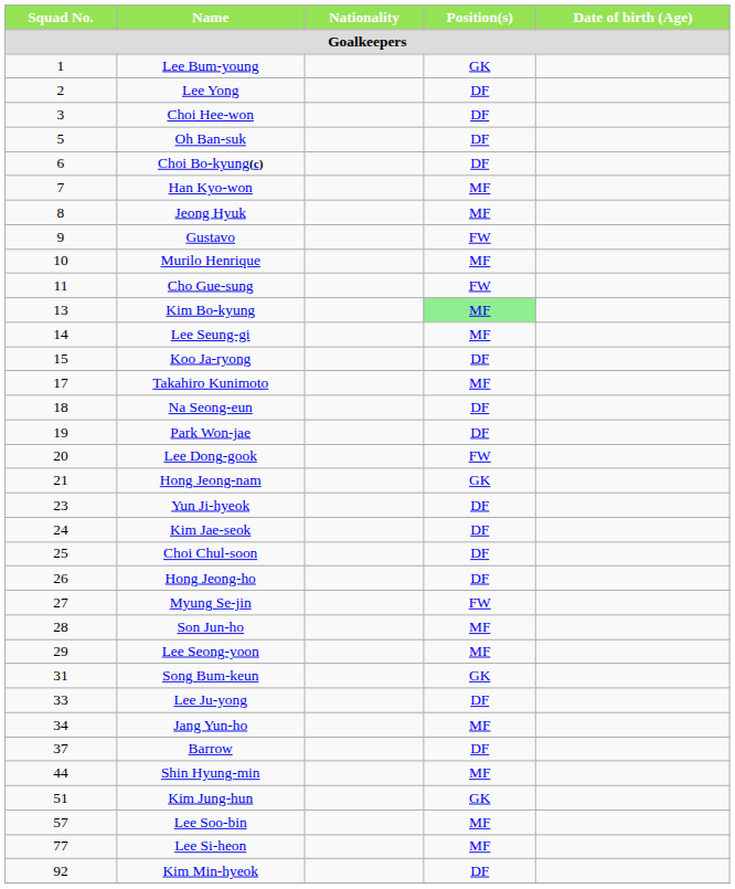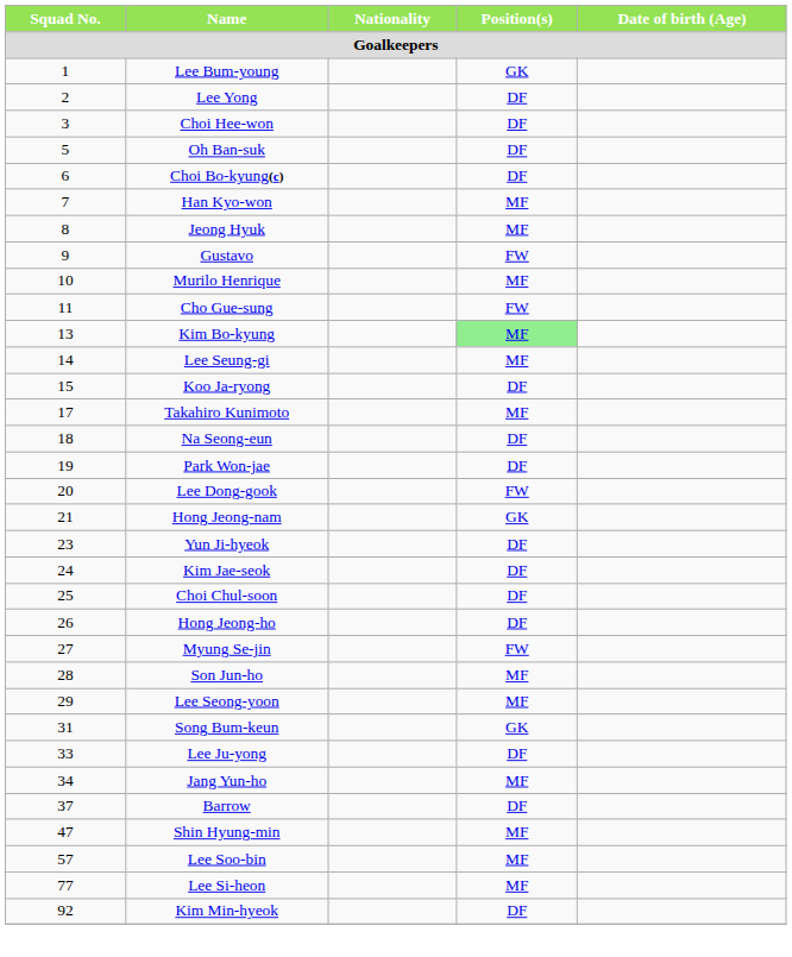Shin Hyung-min | Squad No.: 44 -> 47
- row: 51 | Kim Jung-hun | GK
